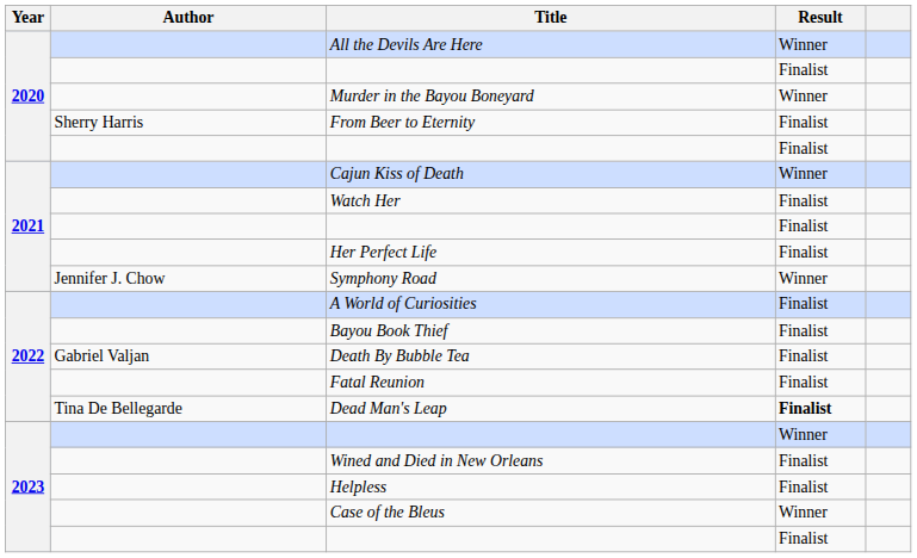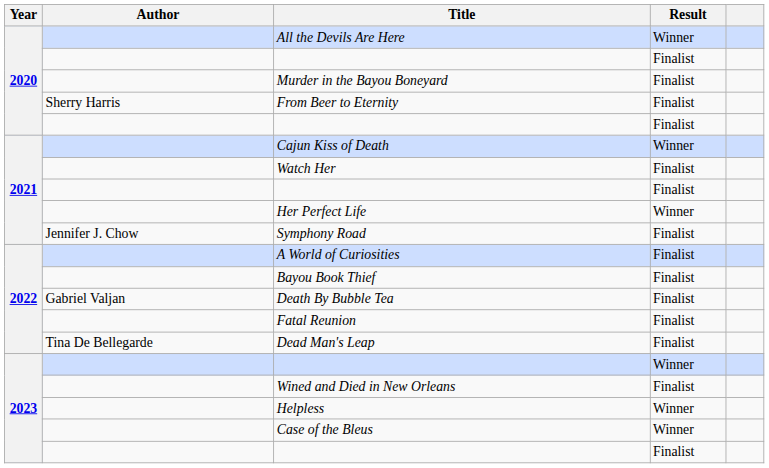Murder in the Bayou Boneyard | Result: Winner -> Finalist
Her Perfect Life | Result: Finalist -> Winner
Symphony Road | Result: Winner -> Finalist
Dead Man's Leap | Result: bold -> normal
Helpless | Result: Finalist -> Winner
